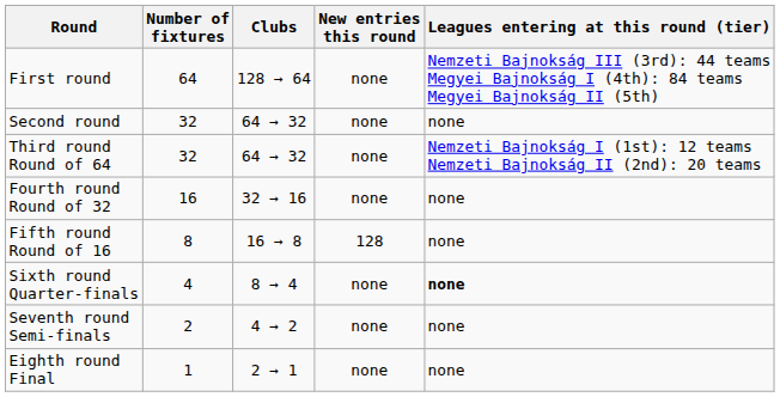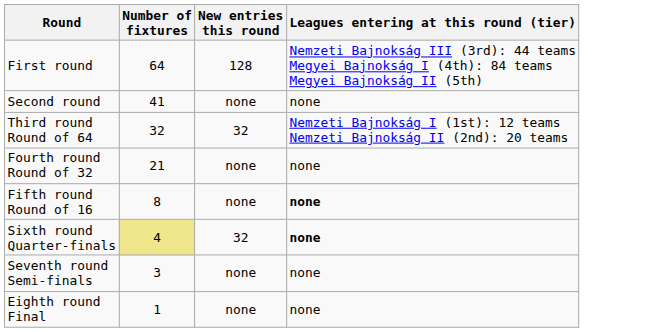- column: Clubs | 128 → 64 | 64 → 32 | 64 → 32 | 32 → 16 | 16 → 8 | 8 → 4 | 4 → 2 | 2 → 1
First round | New entries this round: none -> 128
Second round | Number of fixtures: 32 -> 41
Third round Round of 64 | New entries this round: none -> 32
Fourth round Round of 32 | Number of fixtures: 16 -> 21
Fifth round Round of 16 | New entries this round: 128 -> none
Fifth round Round of 16 | Leagues entering at this round (tier): normal -> bold
Sixth round Quarter-finals | Number of fixtures: no background -> khaki background
Sixth round Quarter-finals | New entries this round: none -> 32
Seventh round Semi-finals | Number of fixtures: 2 -> 3
